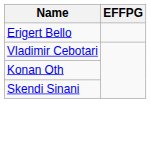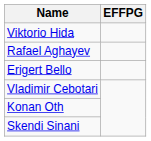+ row: Viktorio Hida
+ row: Rafael Aghayev
